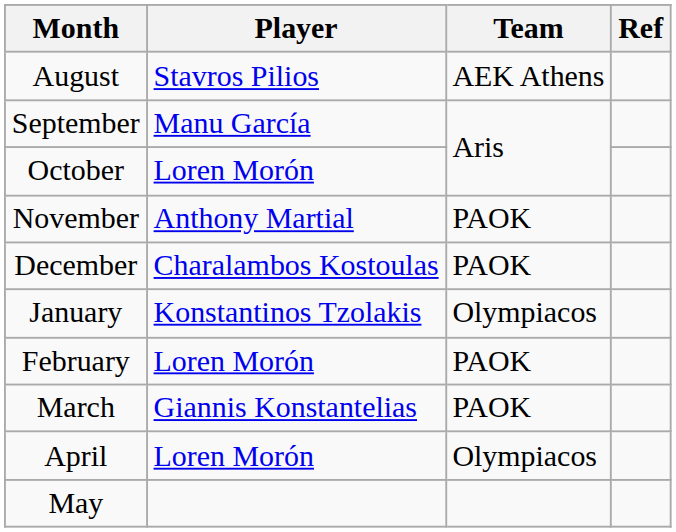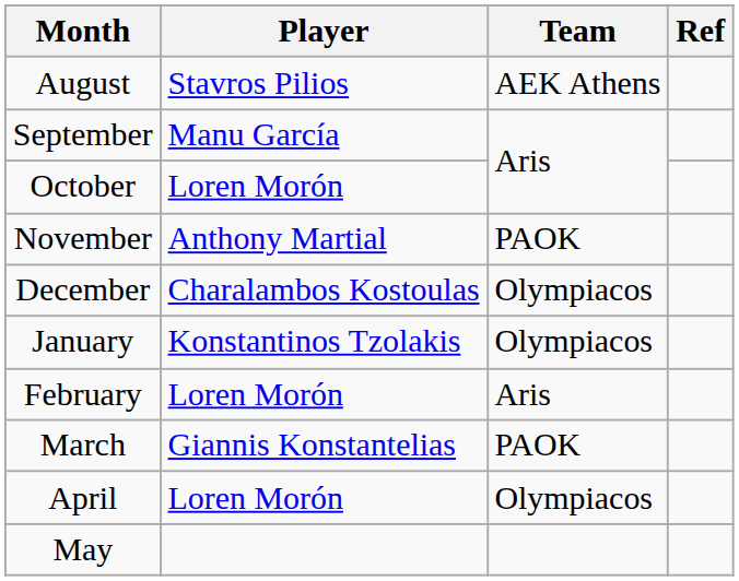December | Team: PAOK -> Olympiacos
February | Team: PAOK -> Aris
